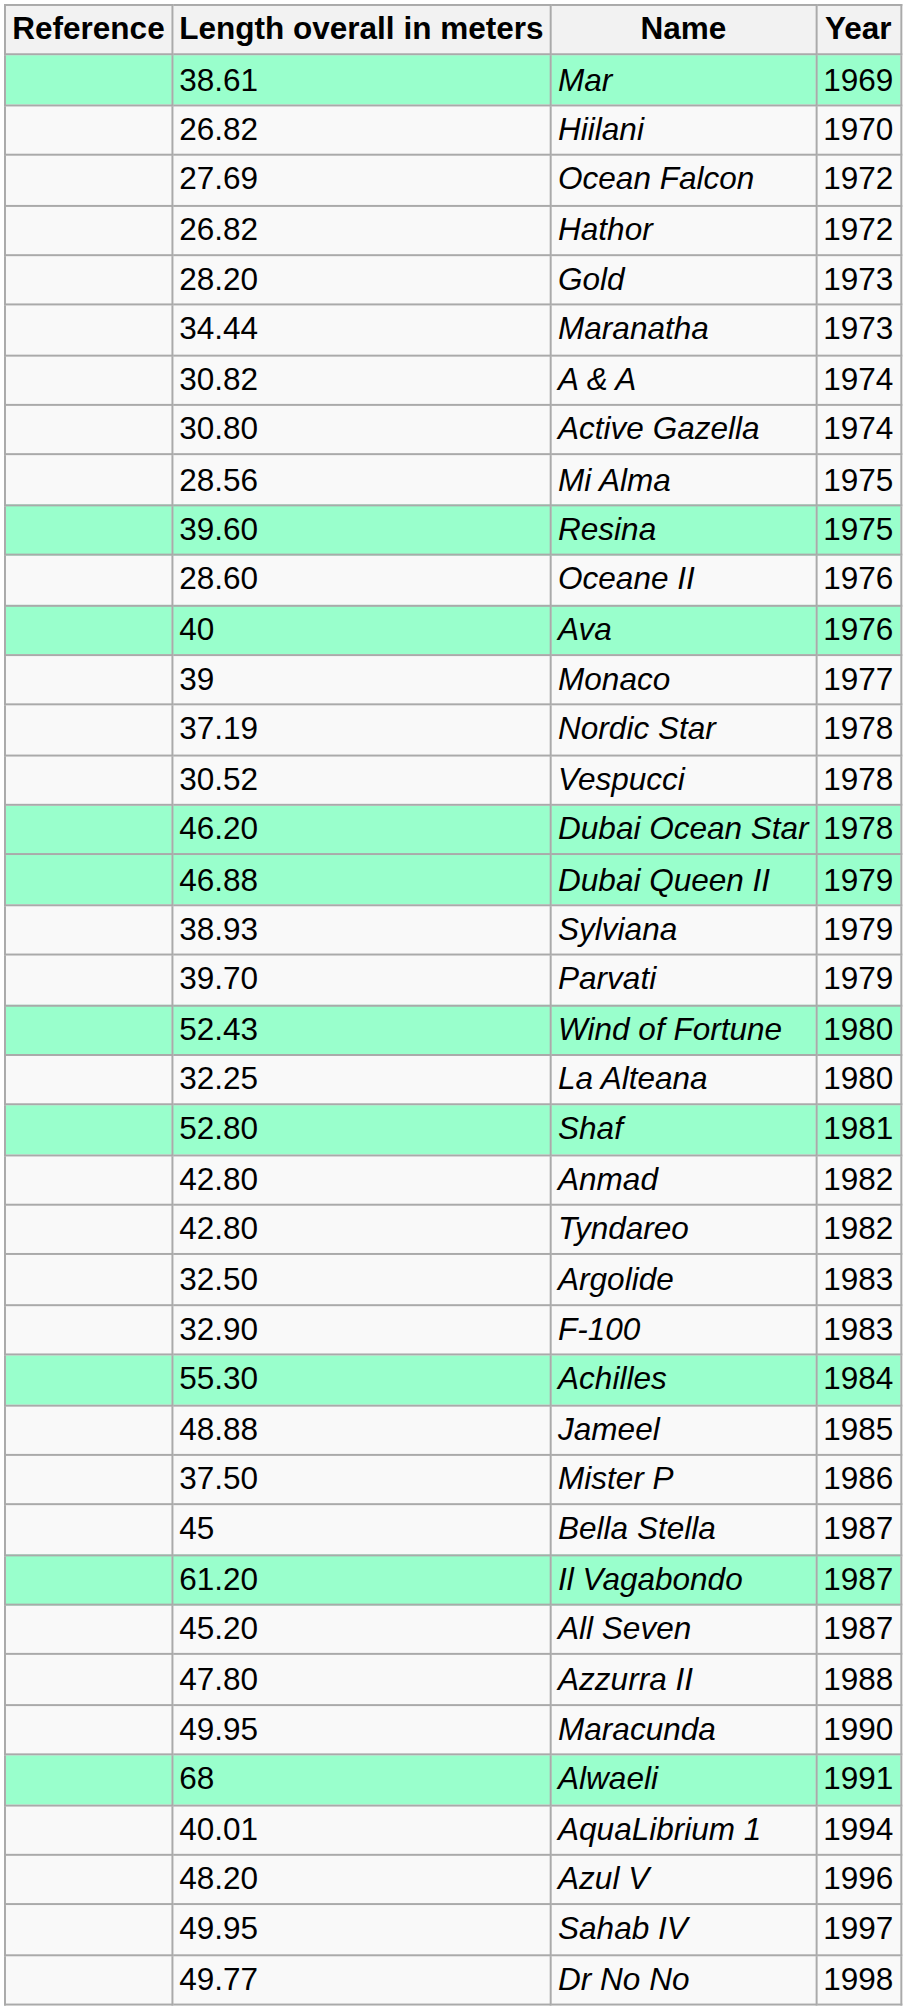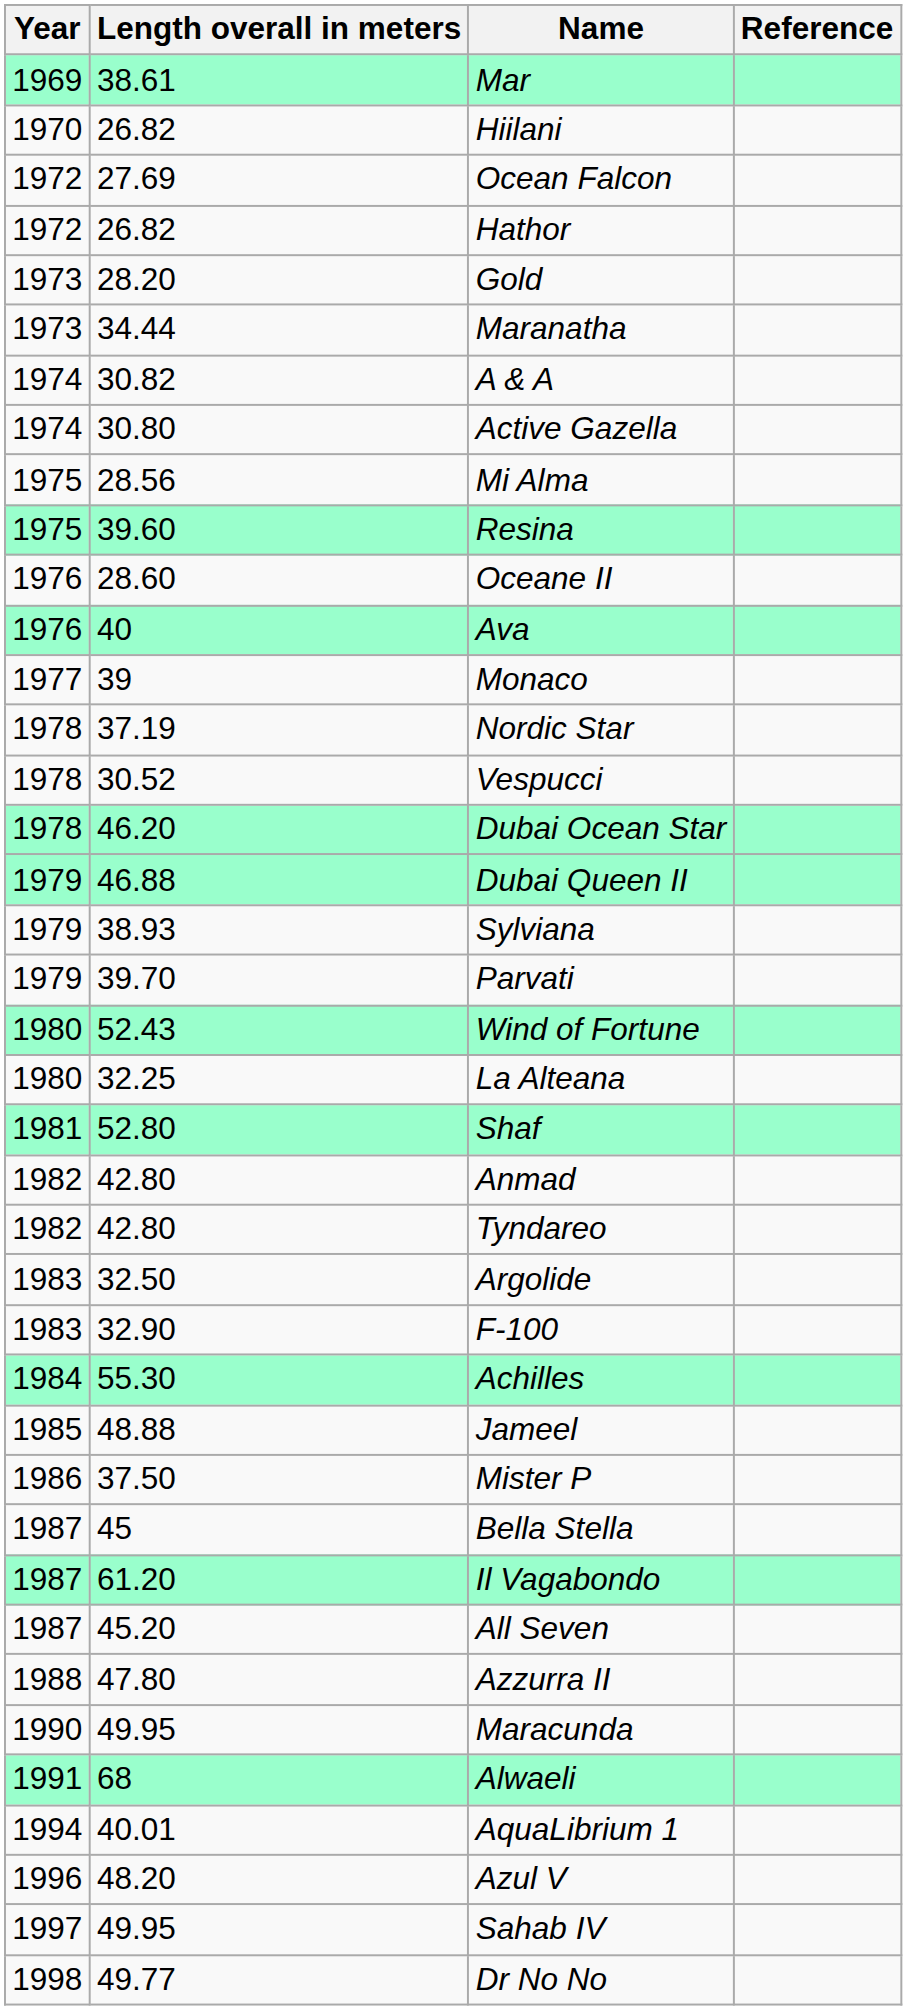columns swapped: Year <-> Reference
